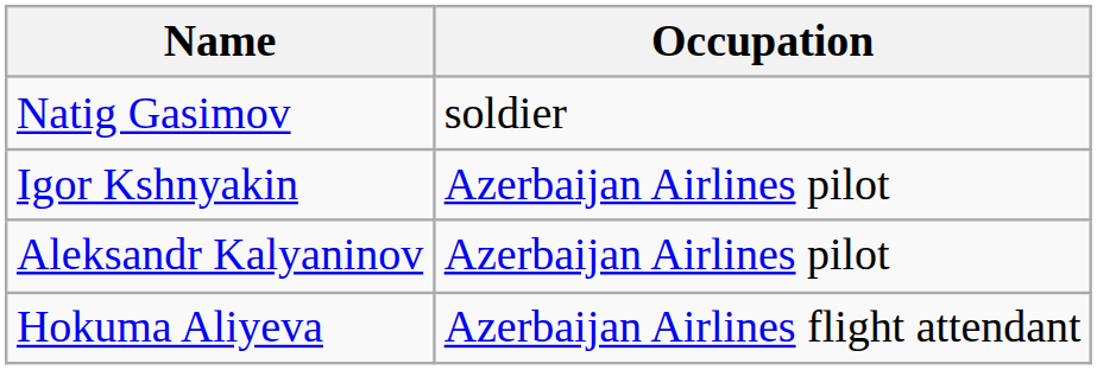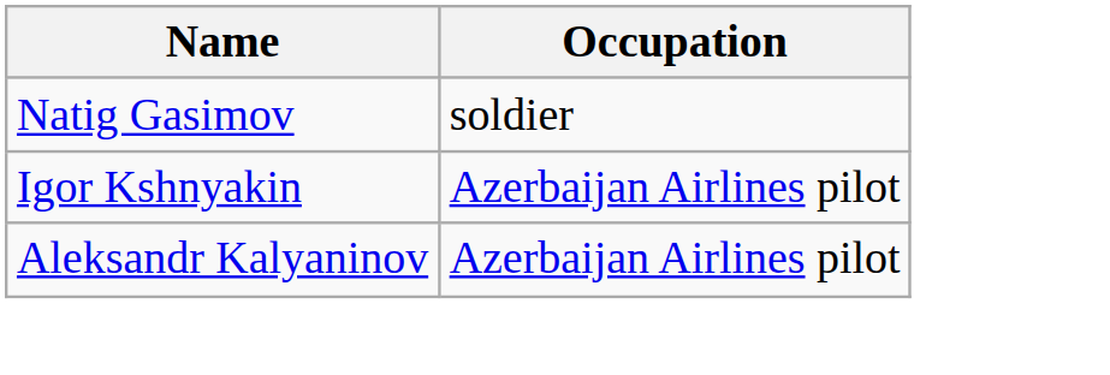- row: Hokuma Aliyeva | Azerbaijan Airlines flight attendant
